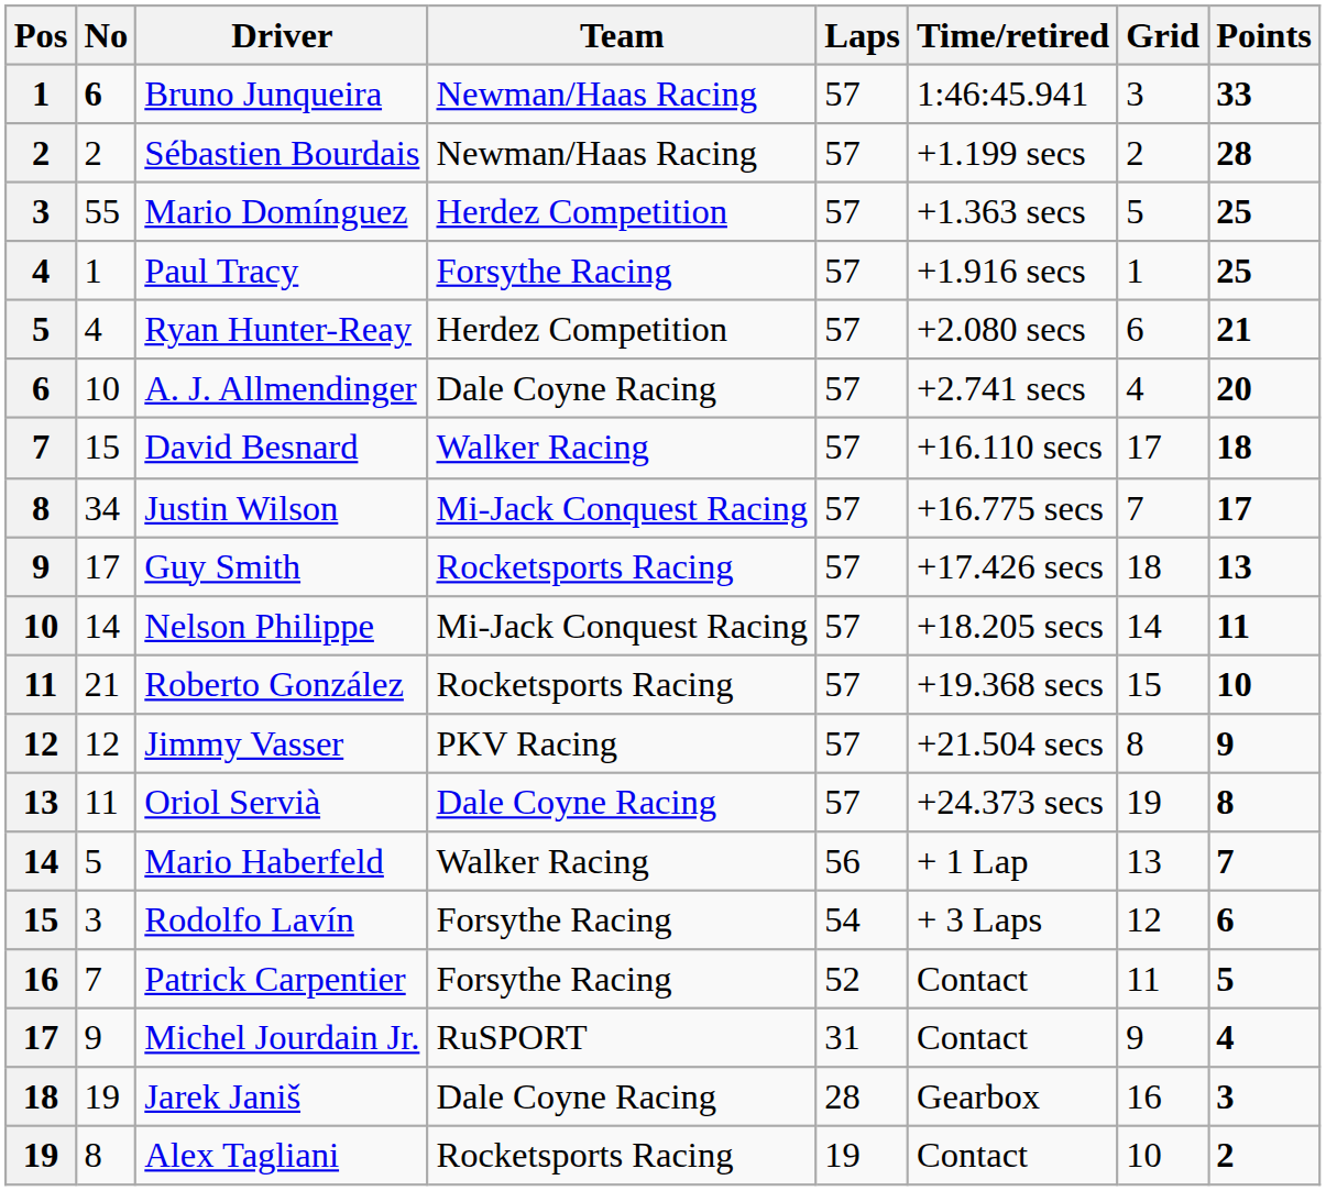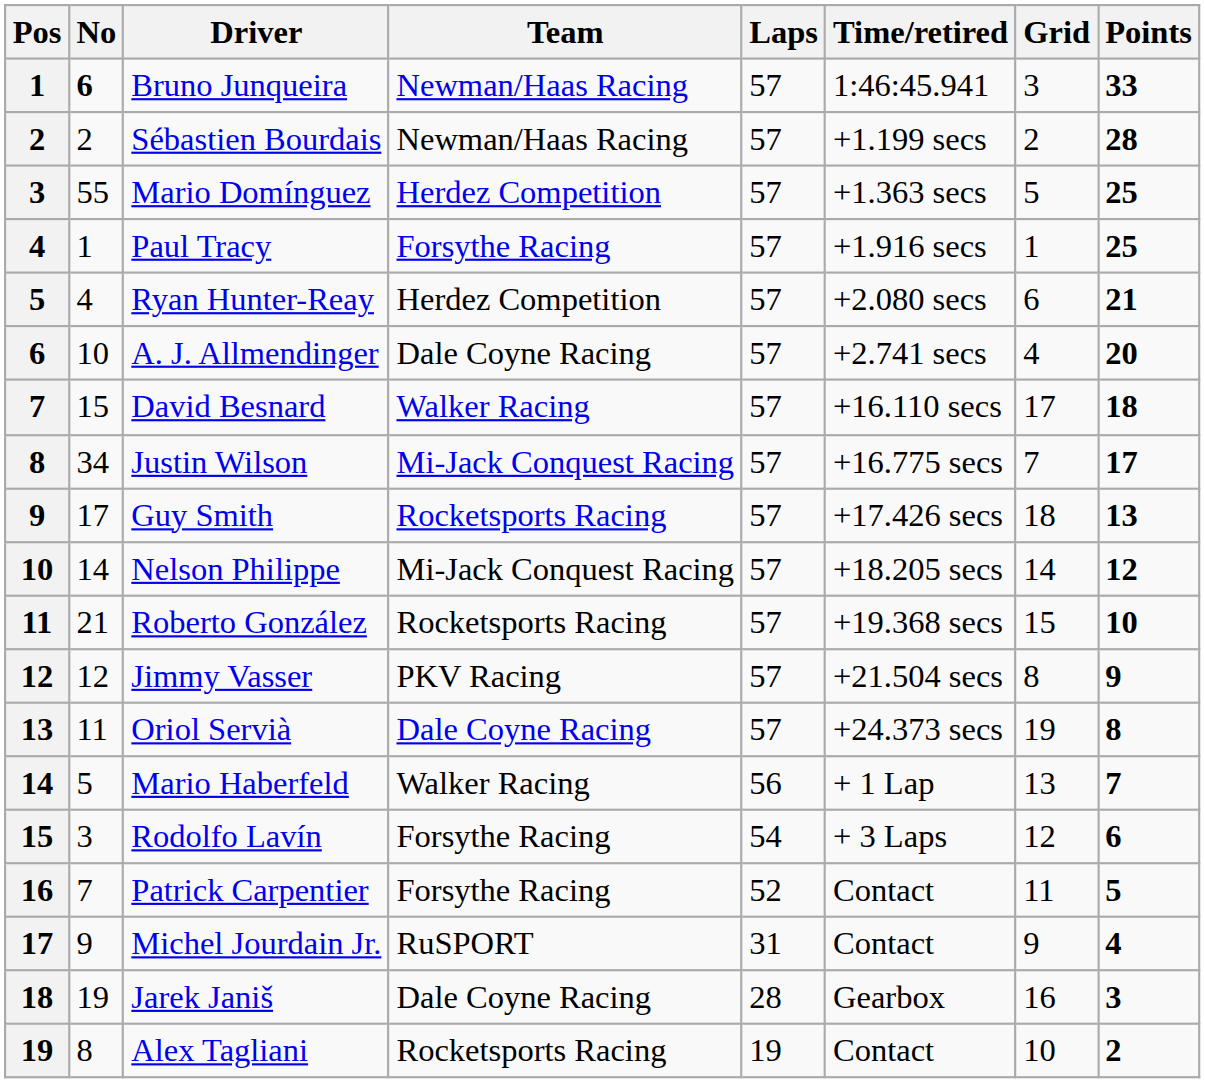Nelson Philippe | Points: 11 -> 12
